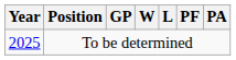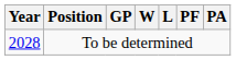To be determined | Year: 2025 -> 2028
